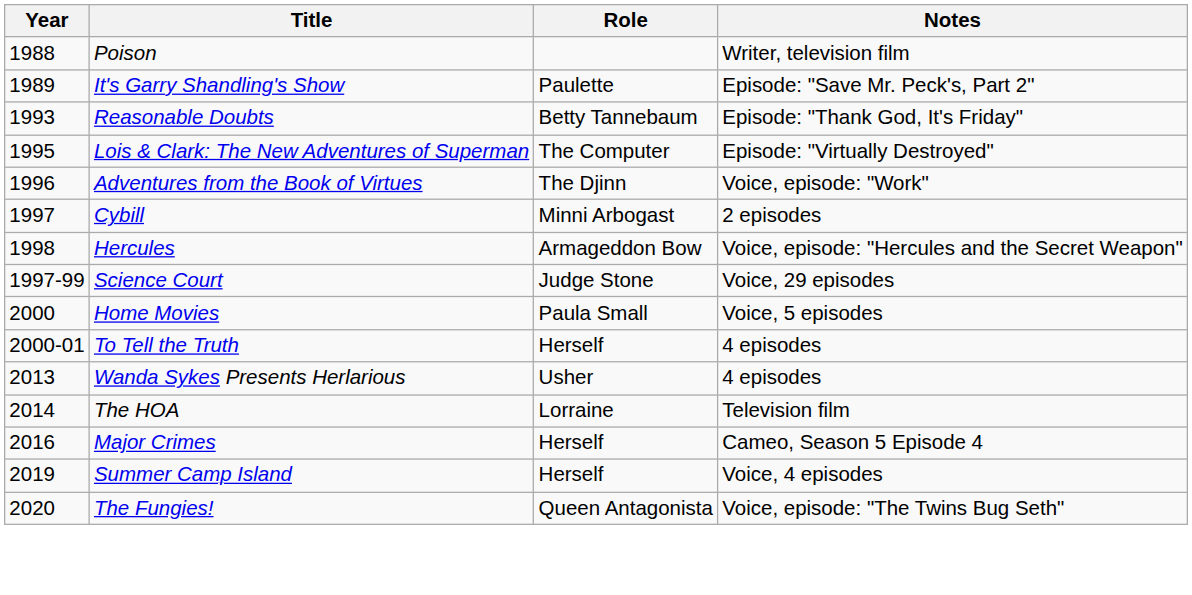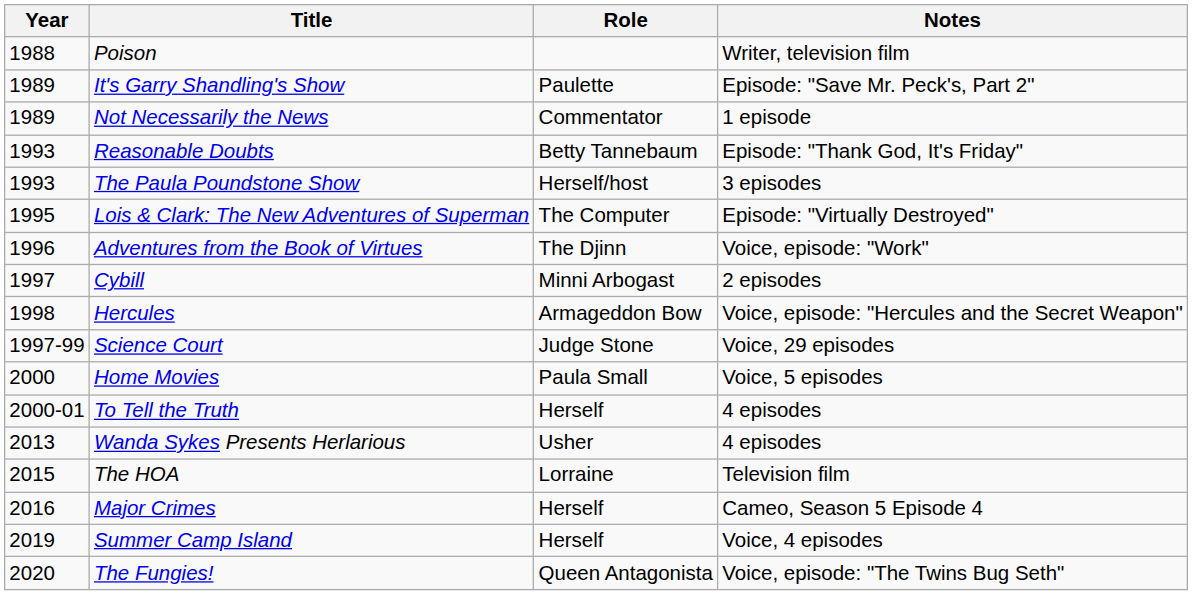+ row: 1989 | Not Necessarily the News | Commentator | 1 episode
+ row: 1993 | The Paula Poundstone Show | Herself/host | 3 episodes
The HOA | Year: 2014 -> 2015
